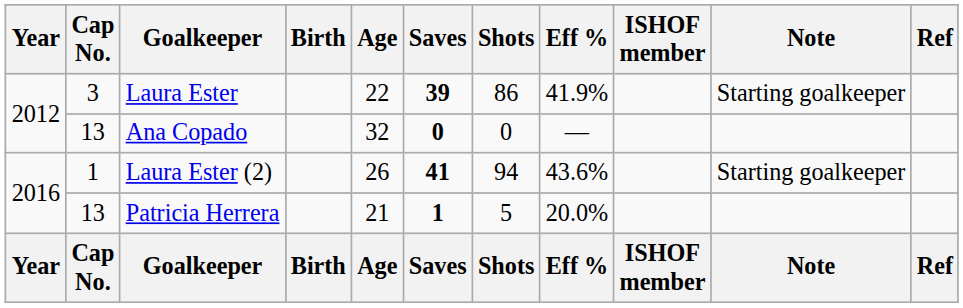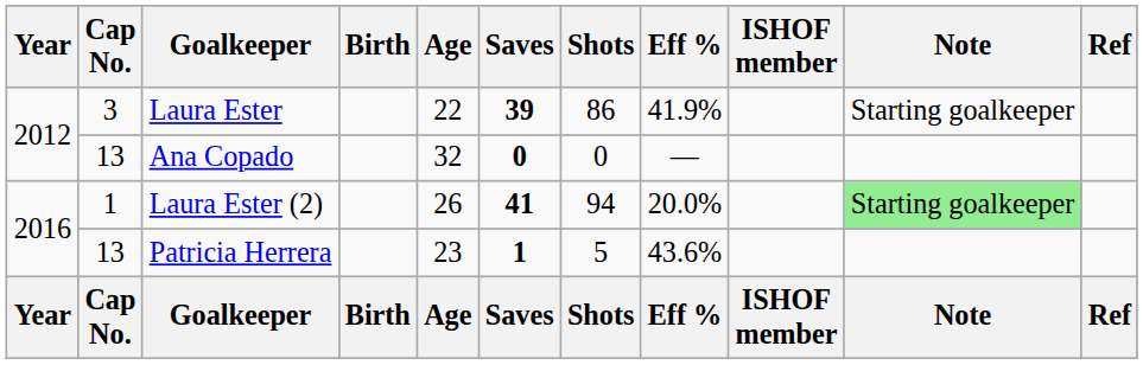Laura Ester (2) | Eff %: 43.6% -> 20.0%
Laura Ester (2) | Note: no background -> lightgreen background
Patricia Herrera | Age: 21 -> 23
Patricia Herrera | Eff %: 20.0% -> 43.6%
